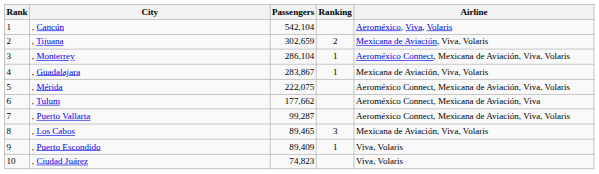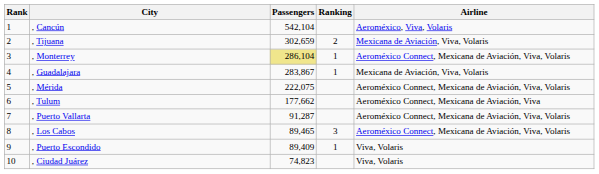, Monterrey | Passengers: no background -> khaki background
, Puerto Vallarta | Passengers: 99,287 -> 91,287
, Los Cabos | Airline: Mexicana de Aviación, Viva, Volaris -> Aeroméxico Connect, Mexicana de Aviación, Viva, Volaris
